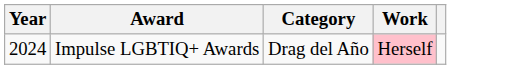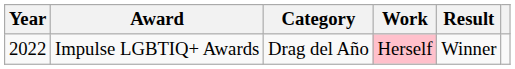+ column: Result | Winner
Impulse LGBTIQ+ Awards | Year: 2024 -> 2022
